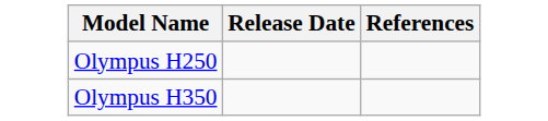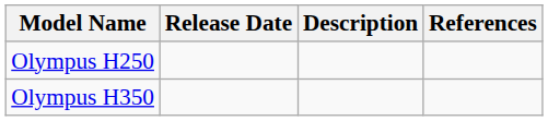+ column: Description
